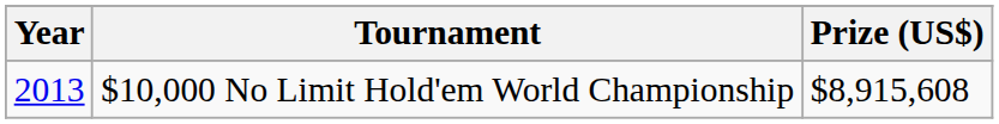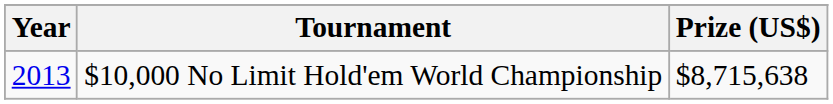$10,000 No Limit Hold'em World Championship | Prize (US$): $8,915,608 -> $8,715,638
